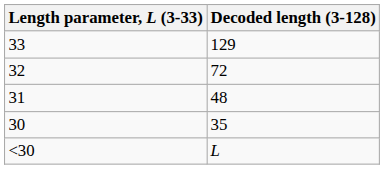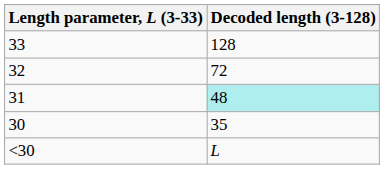33 | Decoded length (3-128): 129 -> 128
31 | Decoded length (3-128): no background -> paleturquoise background
